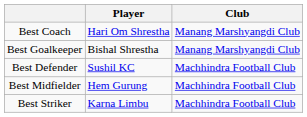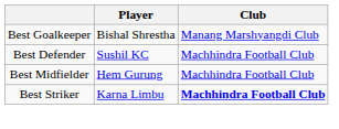- row: Best Coach | Hari Om Shrestha | Manang Marshyangdi Club
Best Striker | Club: normal -> bold
